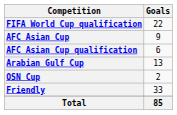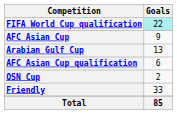FIFA World Cup qualification | Goals: no background -> paleturquoise background
rows swapped: AFC Asian Cup qualification <-> Arabian Gulf Cup
